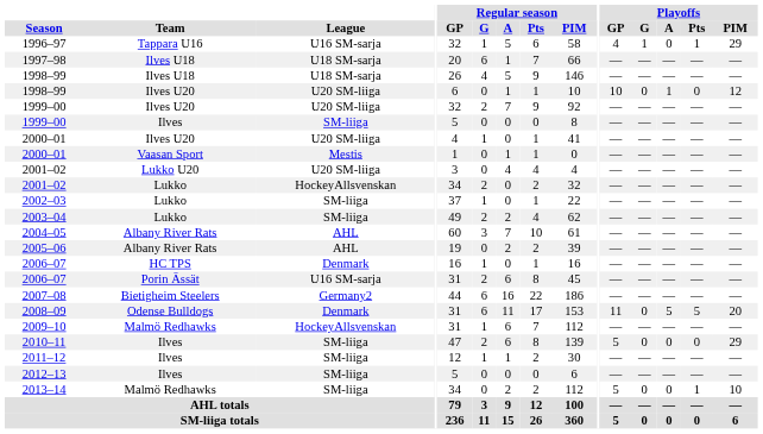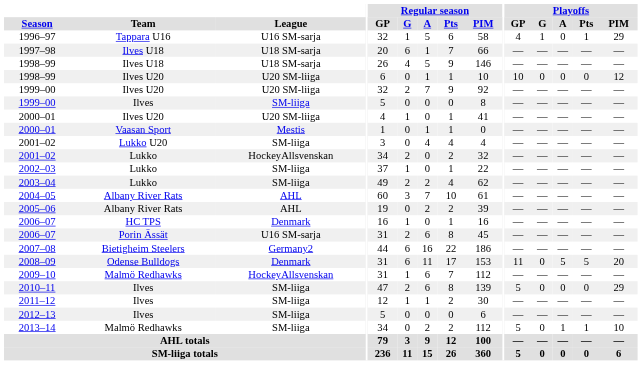1998–99 / Ilves U20 | Playoffs / A: 1 -> 0
2001–02 / Lukko U20 | League: U20 SM-liiga -> SM-liiga
2013–14 | Playoffs / A: 0 -> 1
